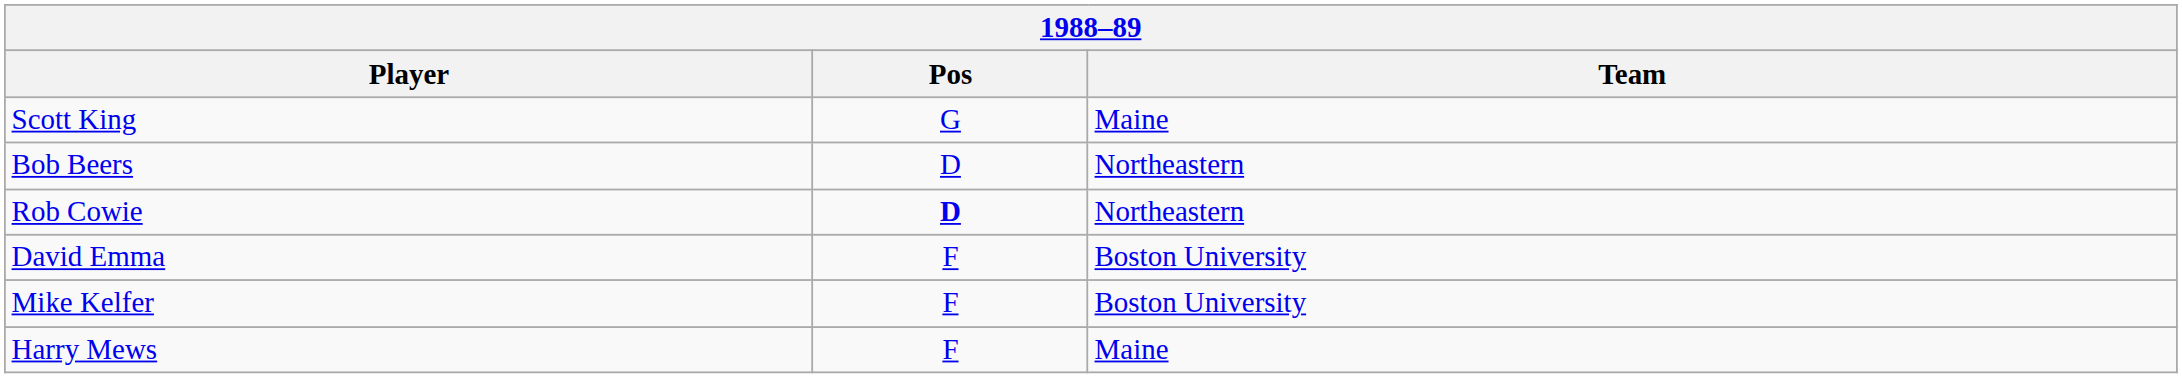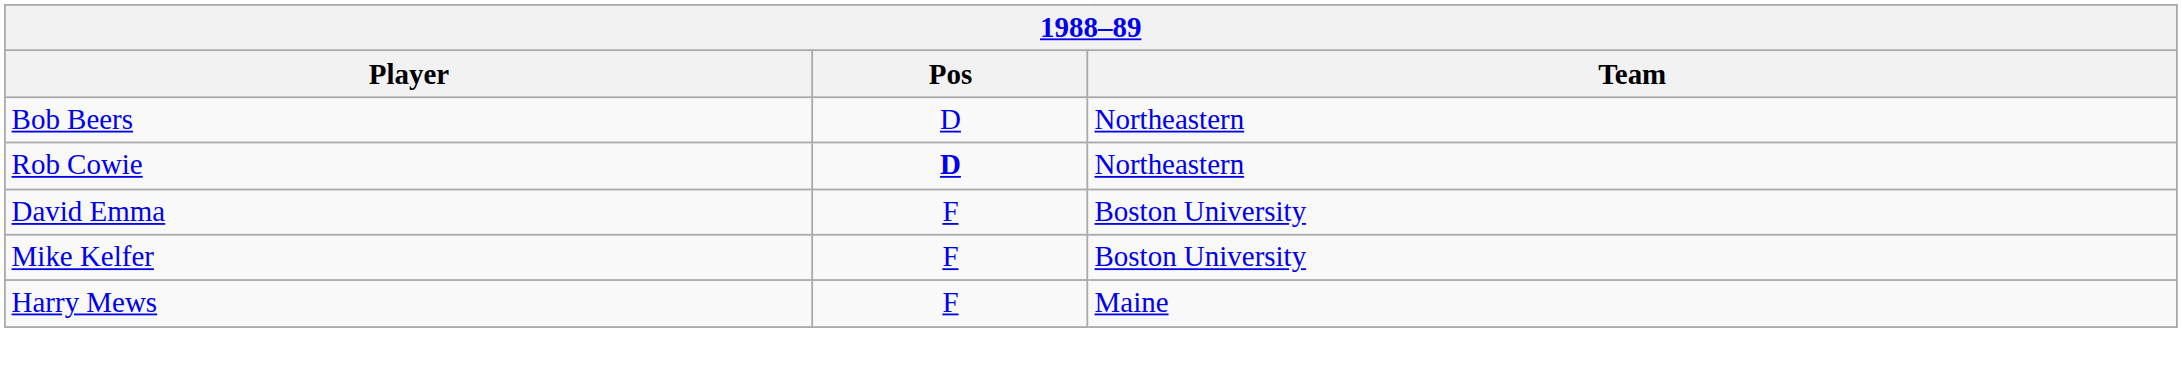- row: Scott King | G | Maine
